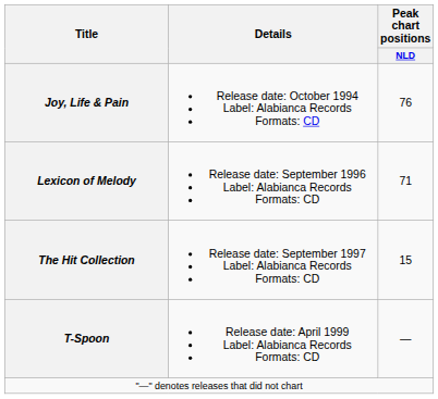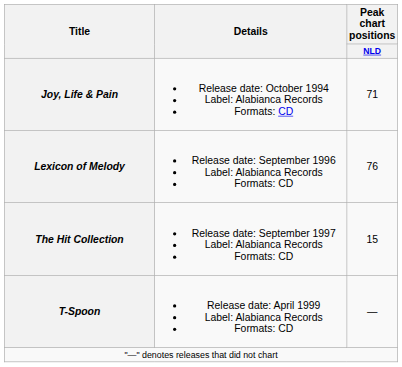Joy, Life & Pain | Peak chart positions / NLD: 76 -> 71
Lexicon of Melody | Peak chart positions / NLD: 71 -> 76
